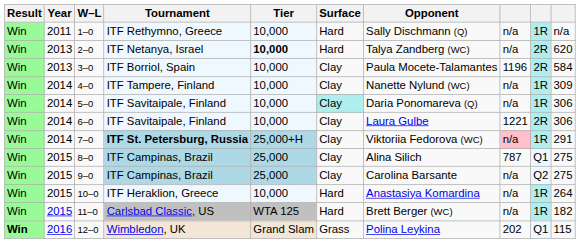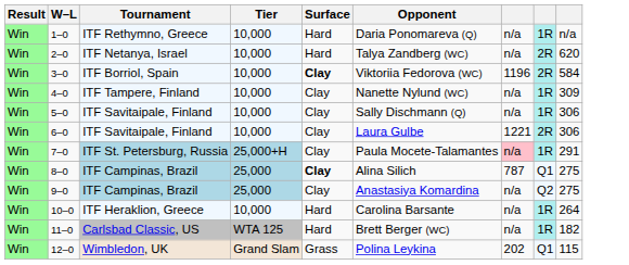- column: Year | 2011 | 2013 | 2013 | 2014 | 2014 | 2014 | 2014 | 2015 | 2015 | 2015 | 2015 | 2016
1–0 | Opponent: Sally Dischmann (Q) -> Daria Ponomareva (Q)
2–0 | Tier: bold -> normal
3–0 | Surface: normal -> bold
3–0 | Opponent: Paula Mocete-Talamantes -> Viktoriia Fedorova (WC)
5–0 | Surface: paleturquoise background -> no background
5–0 | Opponent: Daria Ponomareva (Q) -> Sally Dischmann (Q)
7–0 | Tournament: bold -> normal
7–0 | Opponent: Viktoriia Fedorova (WC) -> Paula Mocete-Talamantes
8–0 | Surface: normal -> bold
9–0 | Opponent: Carolina Barsante -> Anastasiya Komardina
10–0 | Opponent: Anastasiya Komardina -> Carolina Barsante
12–0 | Result: bold -> normal
